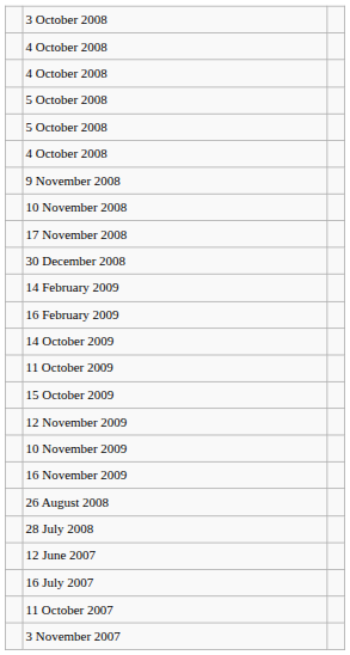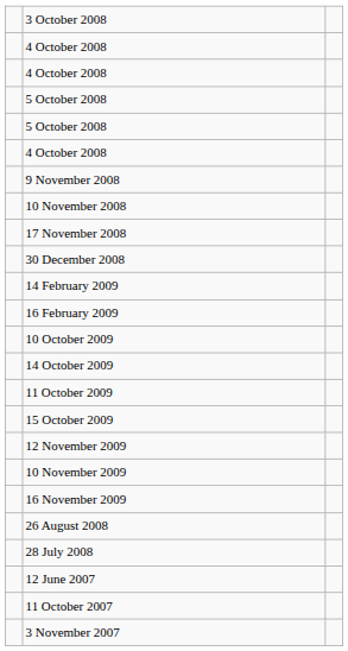+ row: 10 October 2009
- row: 16 July 2007
